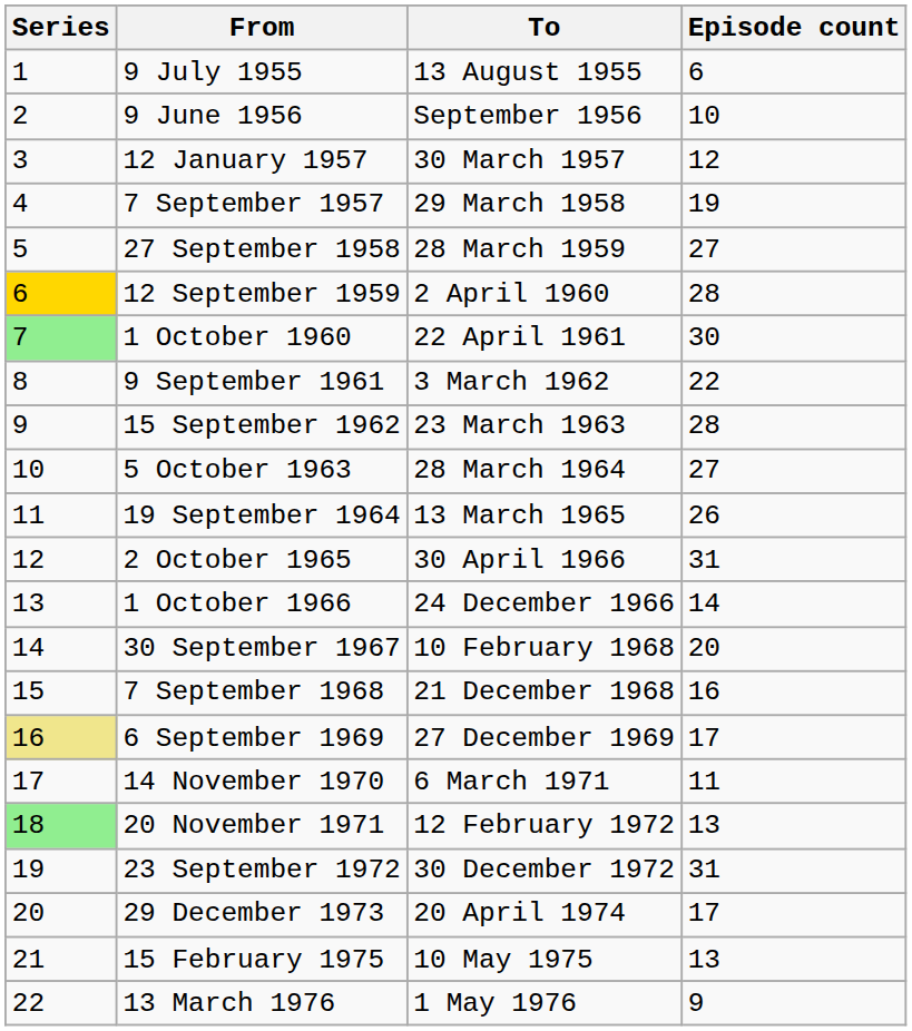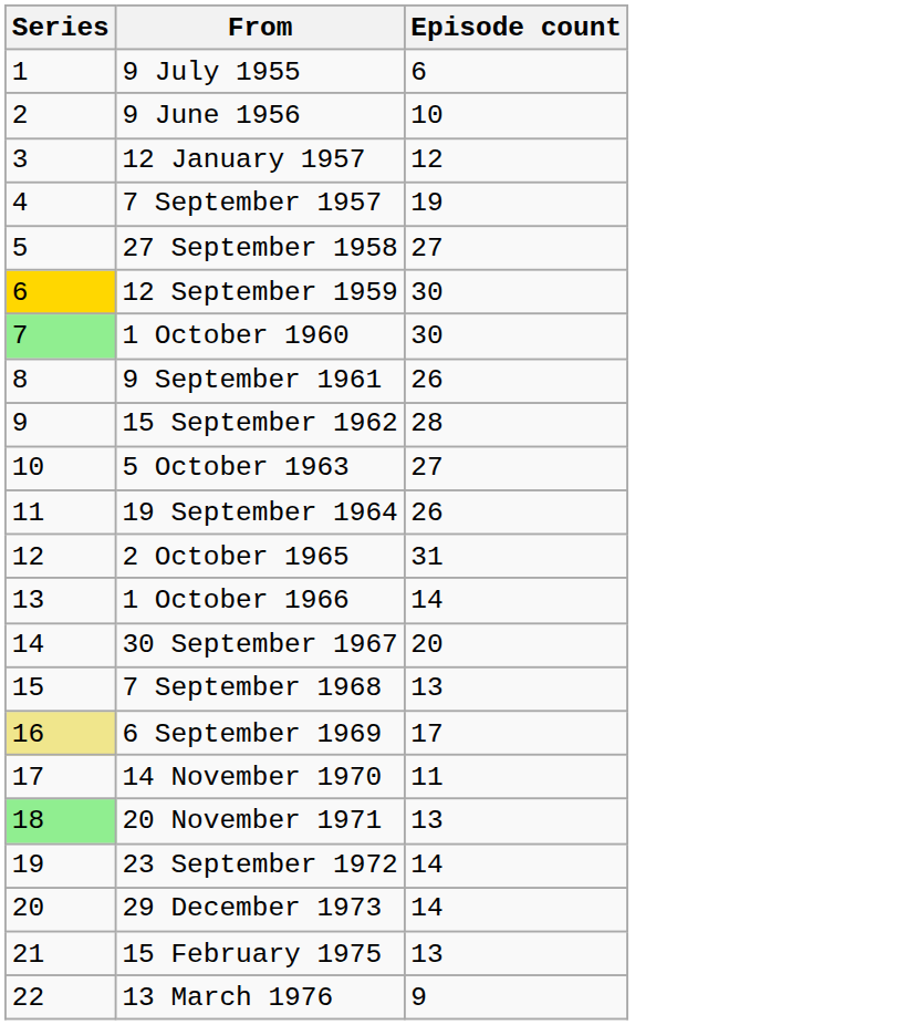- column: To | 13 August 1955 | September 1956 | 30 March 1957 | 29 March 1958 | 28 March 1959 | 2 April 1960 | 22 April 1961 | 3 March 1962 | 23 March 1963 | 28 March 1964 | 13 March 1965 | 30 April 1966 | 24 December 1966 | 10 February 1968 | 21 December 1968 | 27 December 1969 | 6 March 1971 | 12 February 1972 | 30 December 1972 | 20 April 1974 | 10 May 1975 | 1 May 1976
12 September 1959 | Episode count: 28 -> 30
9 September 1961 | Episode count: 22 -> 26
7 September 1968 | Episode count: 16 -> 13
23 September 1972 | Episode count: 31 -> 14
29 December 1973 | Episode count: 17 -> 14
